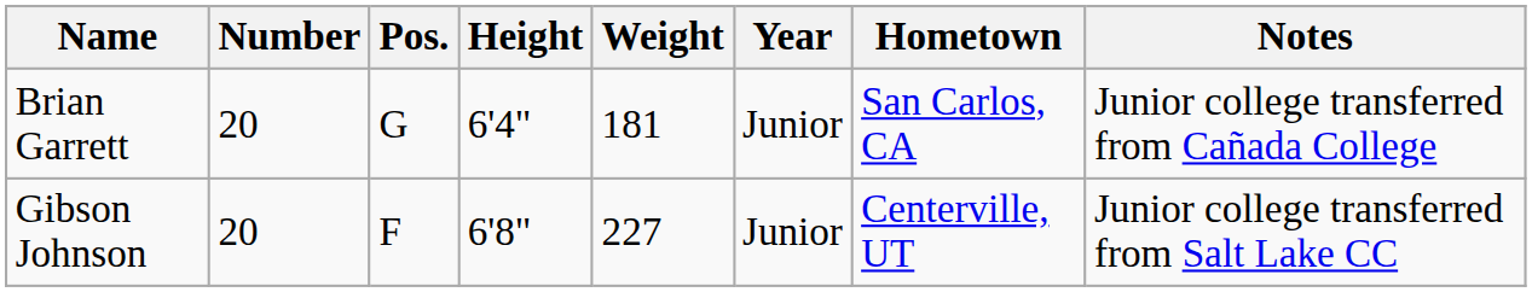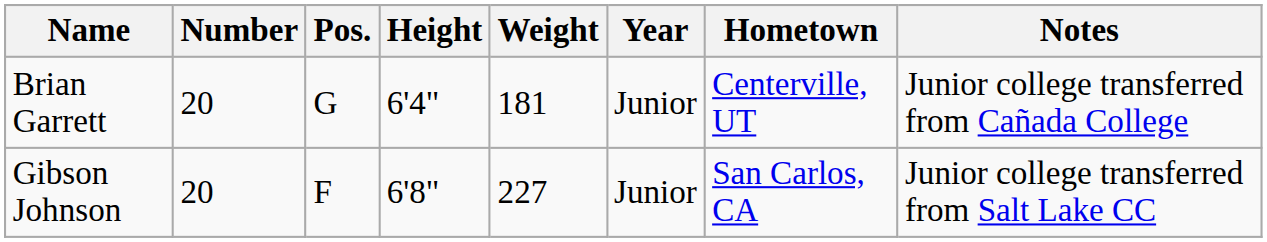Brian Garrett | Hometown: San Carlos, CA -> Centerville, UT
Gibson Johnson | Hometown: Centerville, UT -> San Carlos, CA
